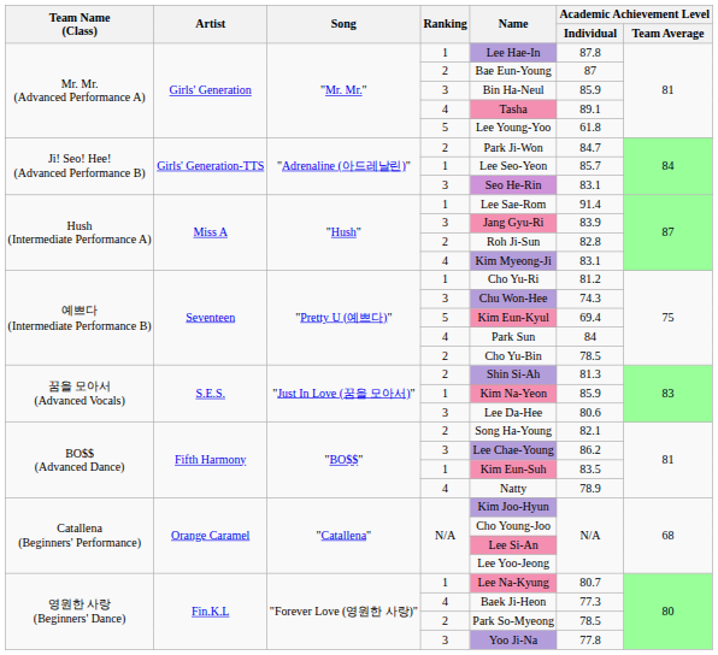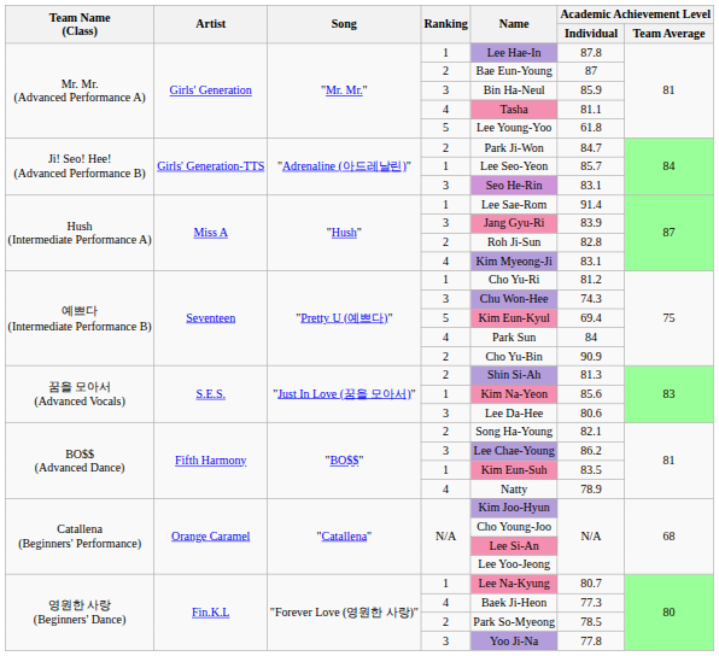Mr. Mr. (Advanced Performance A) / 4 | Academic Achievement Level / Individual: 89.1 -> 81.1
예쁘다 (Intermediate Performance B) / 2 | Academic Achievement Level / Individual: 78.5 -> 90.9
꿈을 모아서 (Advanced Vocals) / 1 | Academic Achievement Level / Individual: 85.9 -> 85.6
